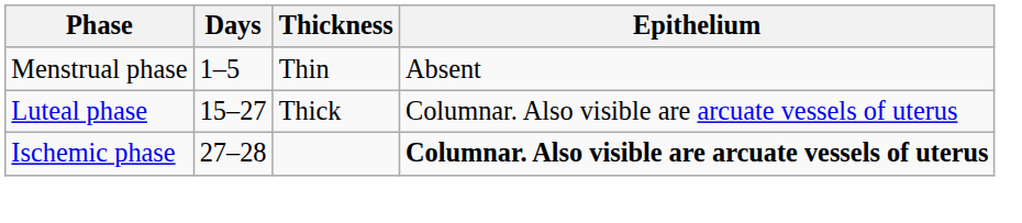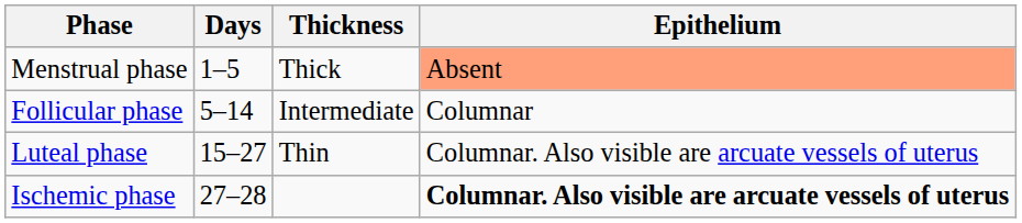Menstrual phase | Thickness: Thin -> Thick
Menstrual phase | Epithelium: no background -> lightsalmon background
+ row: Follicular phase | 5–14 | Intermediate | Columnar
Luteal phase | Thickness: Thick -> Thin
